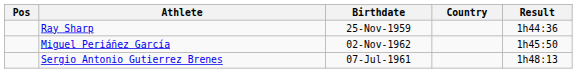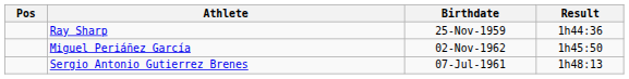- column: Country
